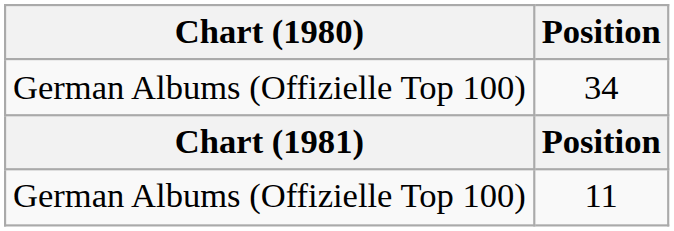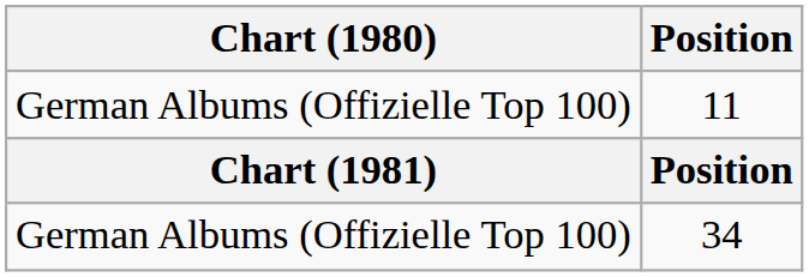rows swapped: 11 <-> 34
